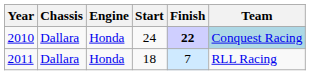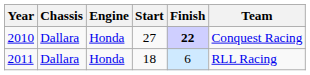2010 | Start: 24 -> 27
2010 | Team: lightblue background -> no background
2011 | Finish: 7 -> 6
